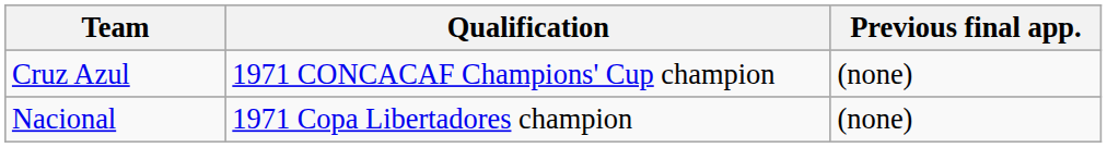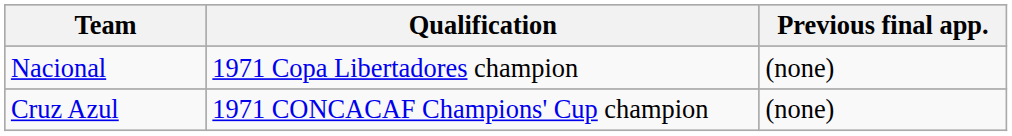rows swapped: Nacional <-> Cruz Azul
